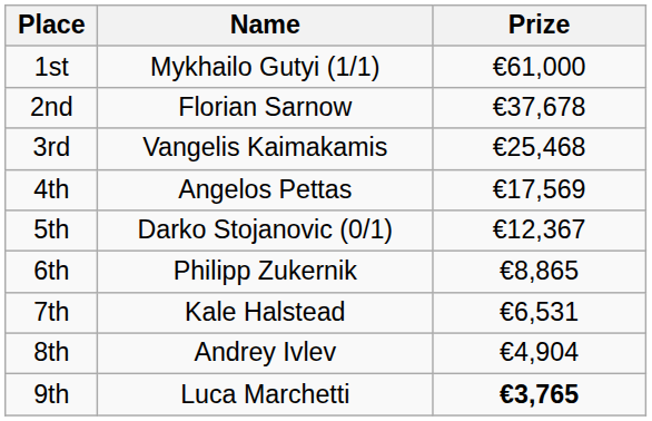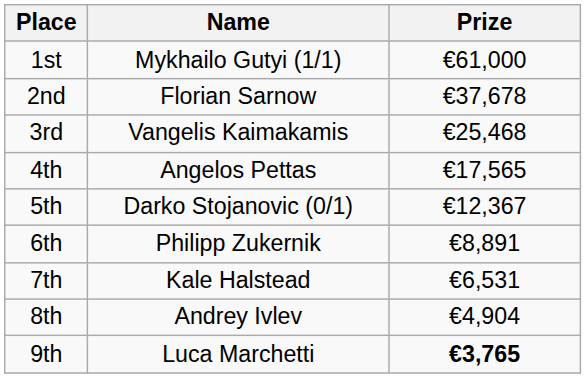4th | Prize: €17,569 -> €17,565
6th | Prize: €8,865 -> €8,891
